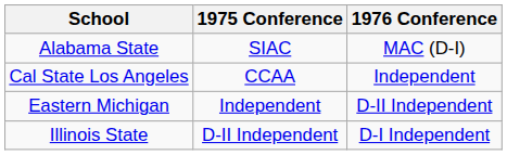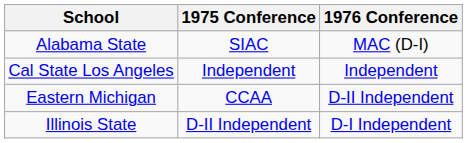Cal State Los Angeles | 1975 Conference: CCAA -> Independent
Eastern Michigan | 1975 Conference: Independent -> CCAA
